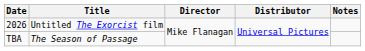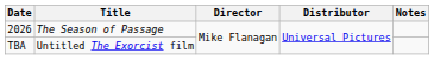2026 | Title: Untitled The Exorcist film -> The Season of Passage
TBA | Title: The Season of Passage -> Untitled The Exorcist film
